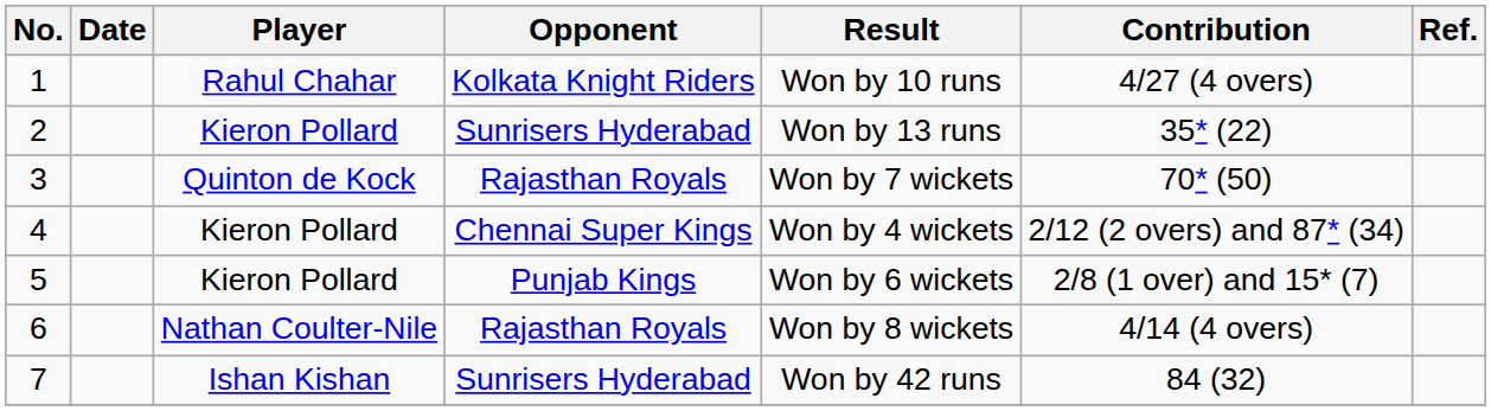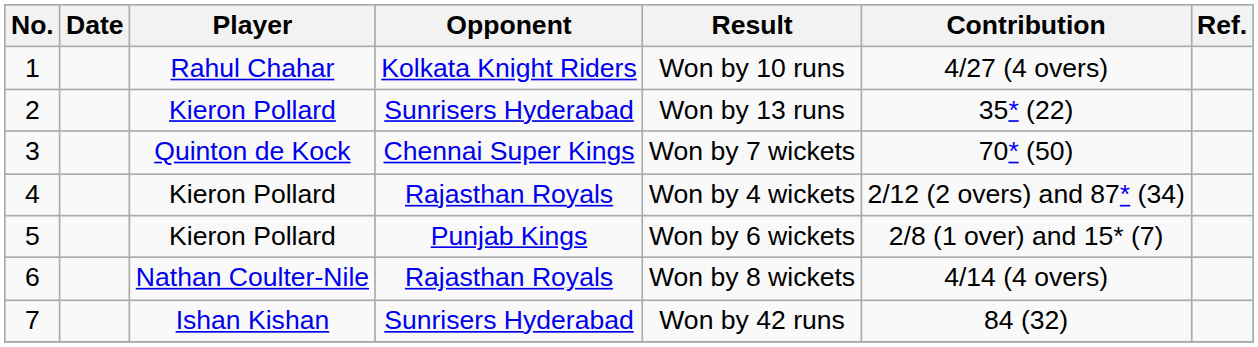3 | Opponent: Rajasthan Royals -> Chennai Super Kings
4 | Opponent: Chennai Super Kings -> Rajasthan Royals
